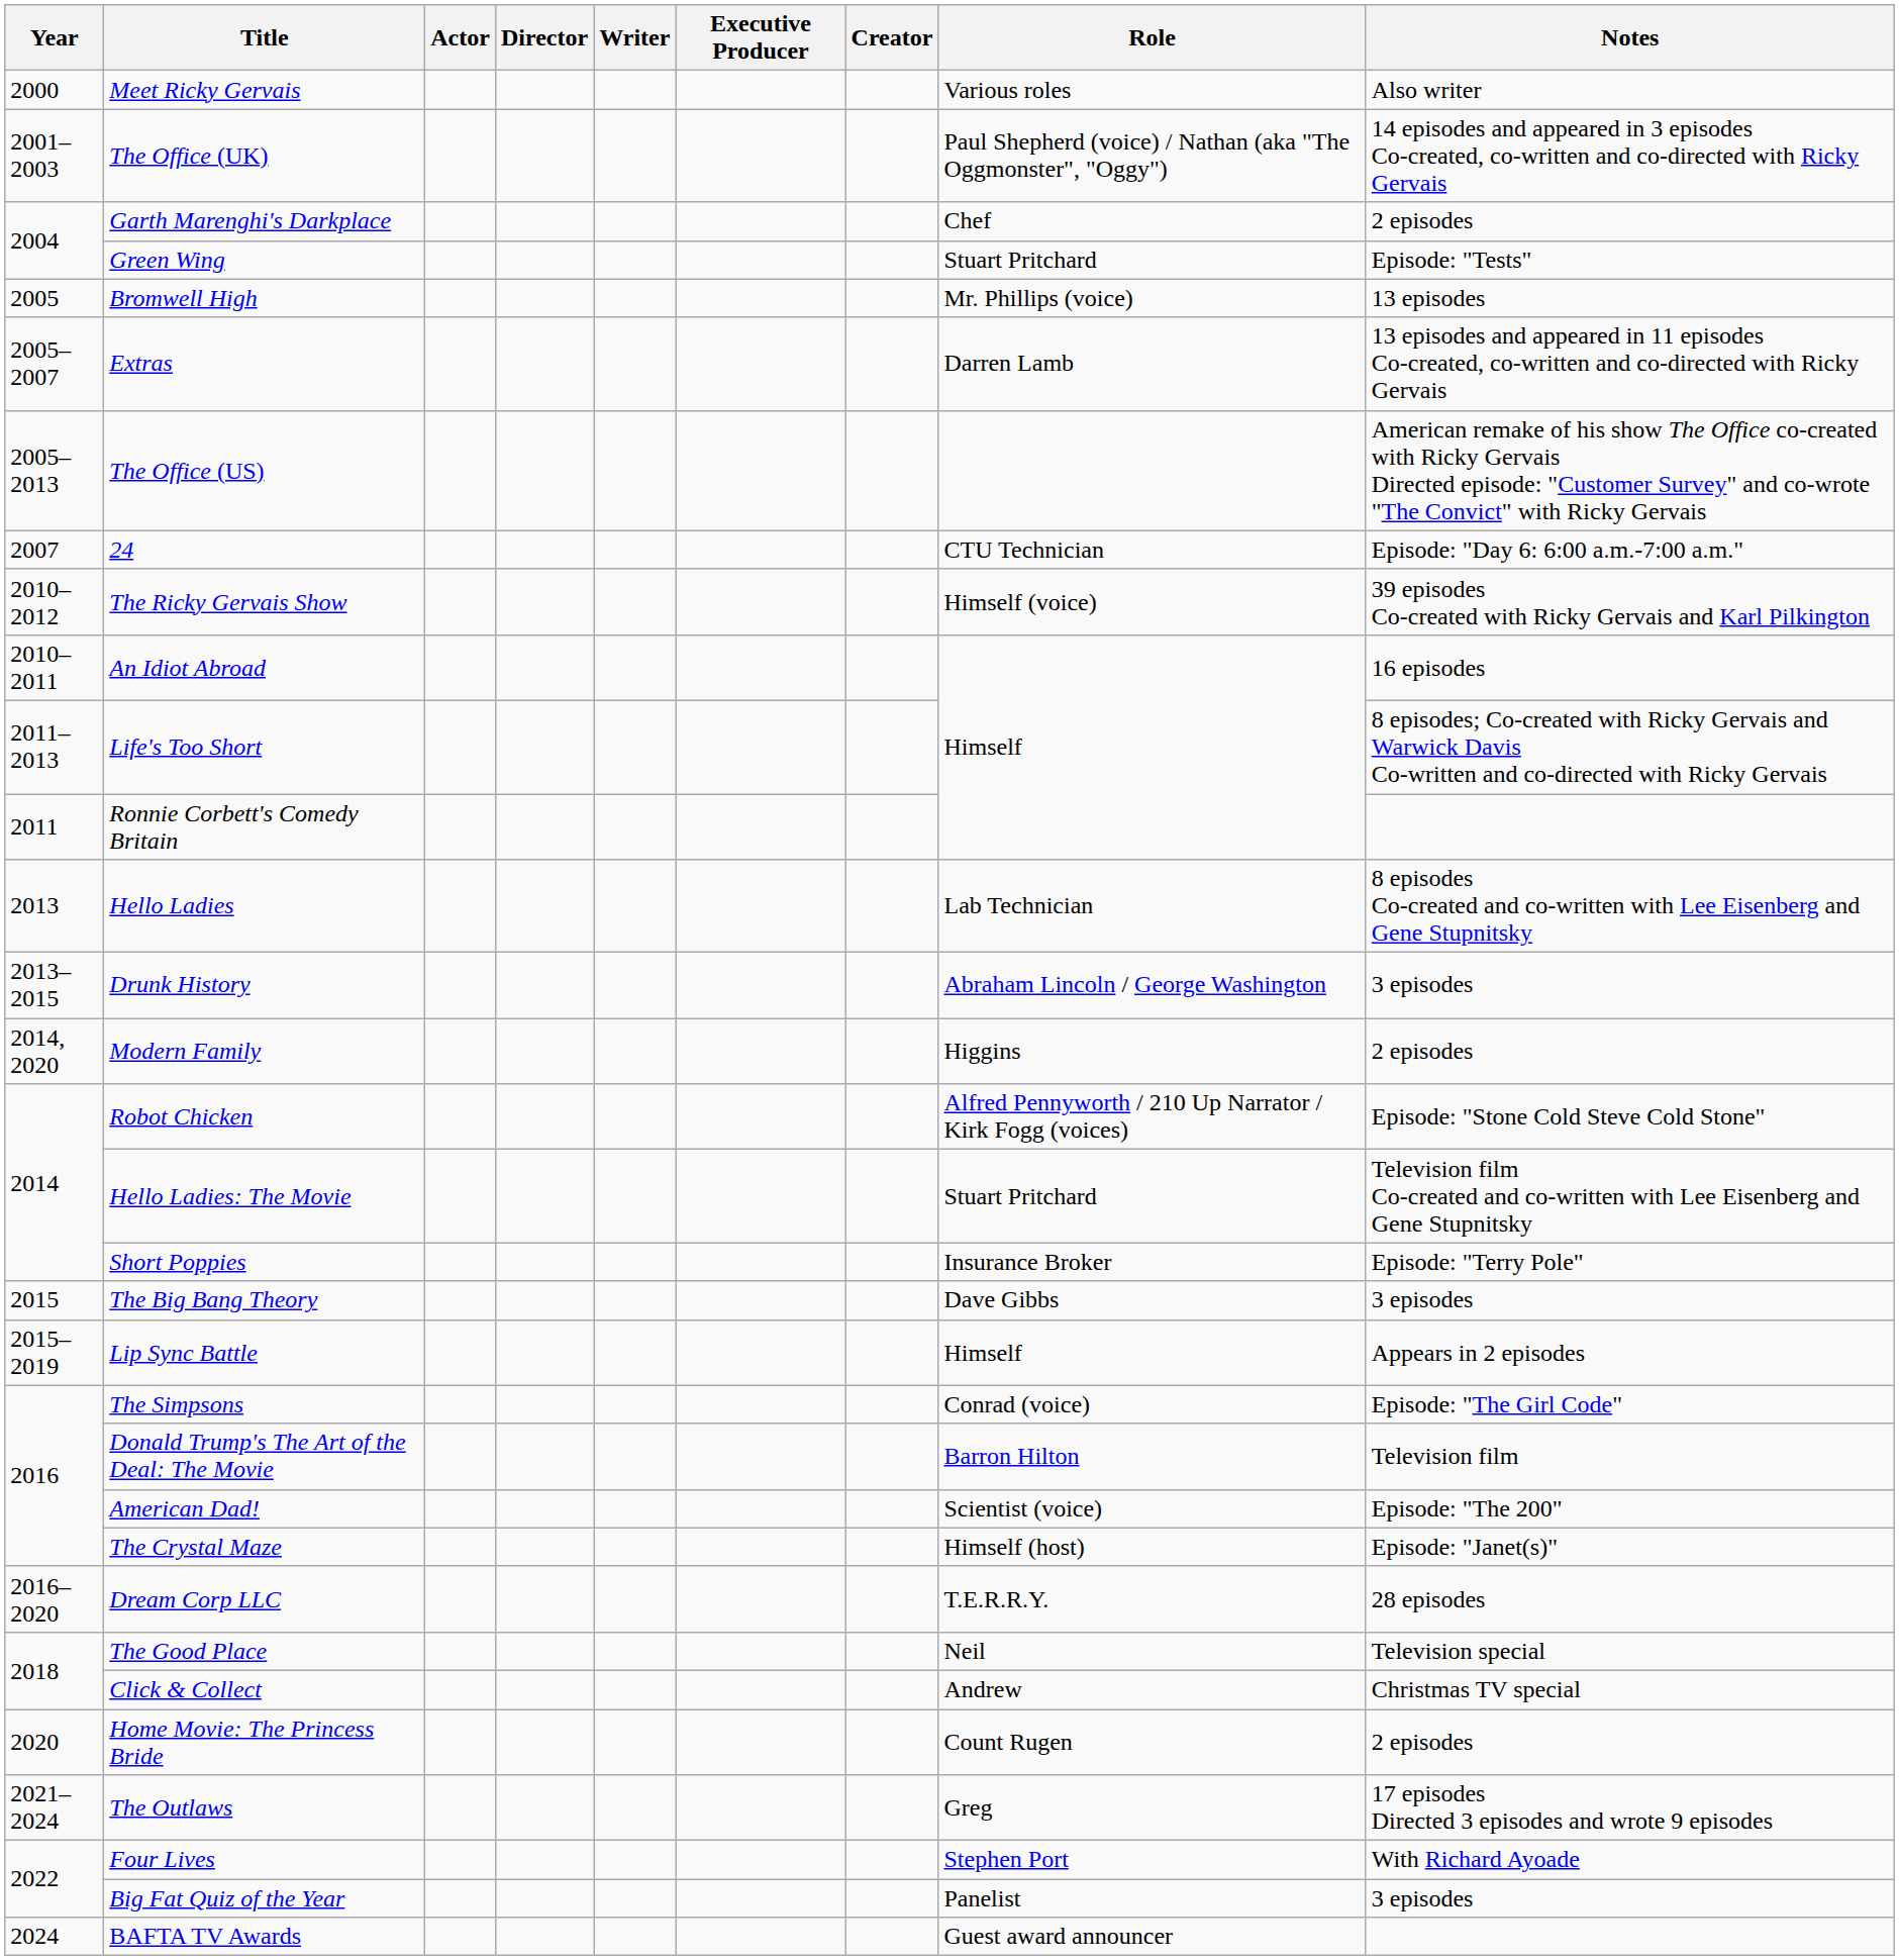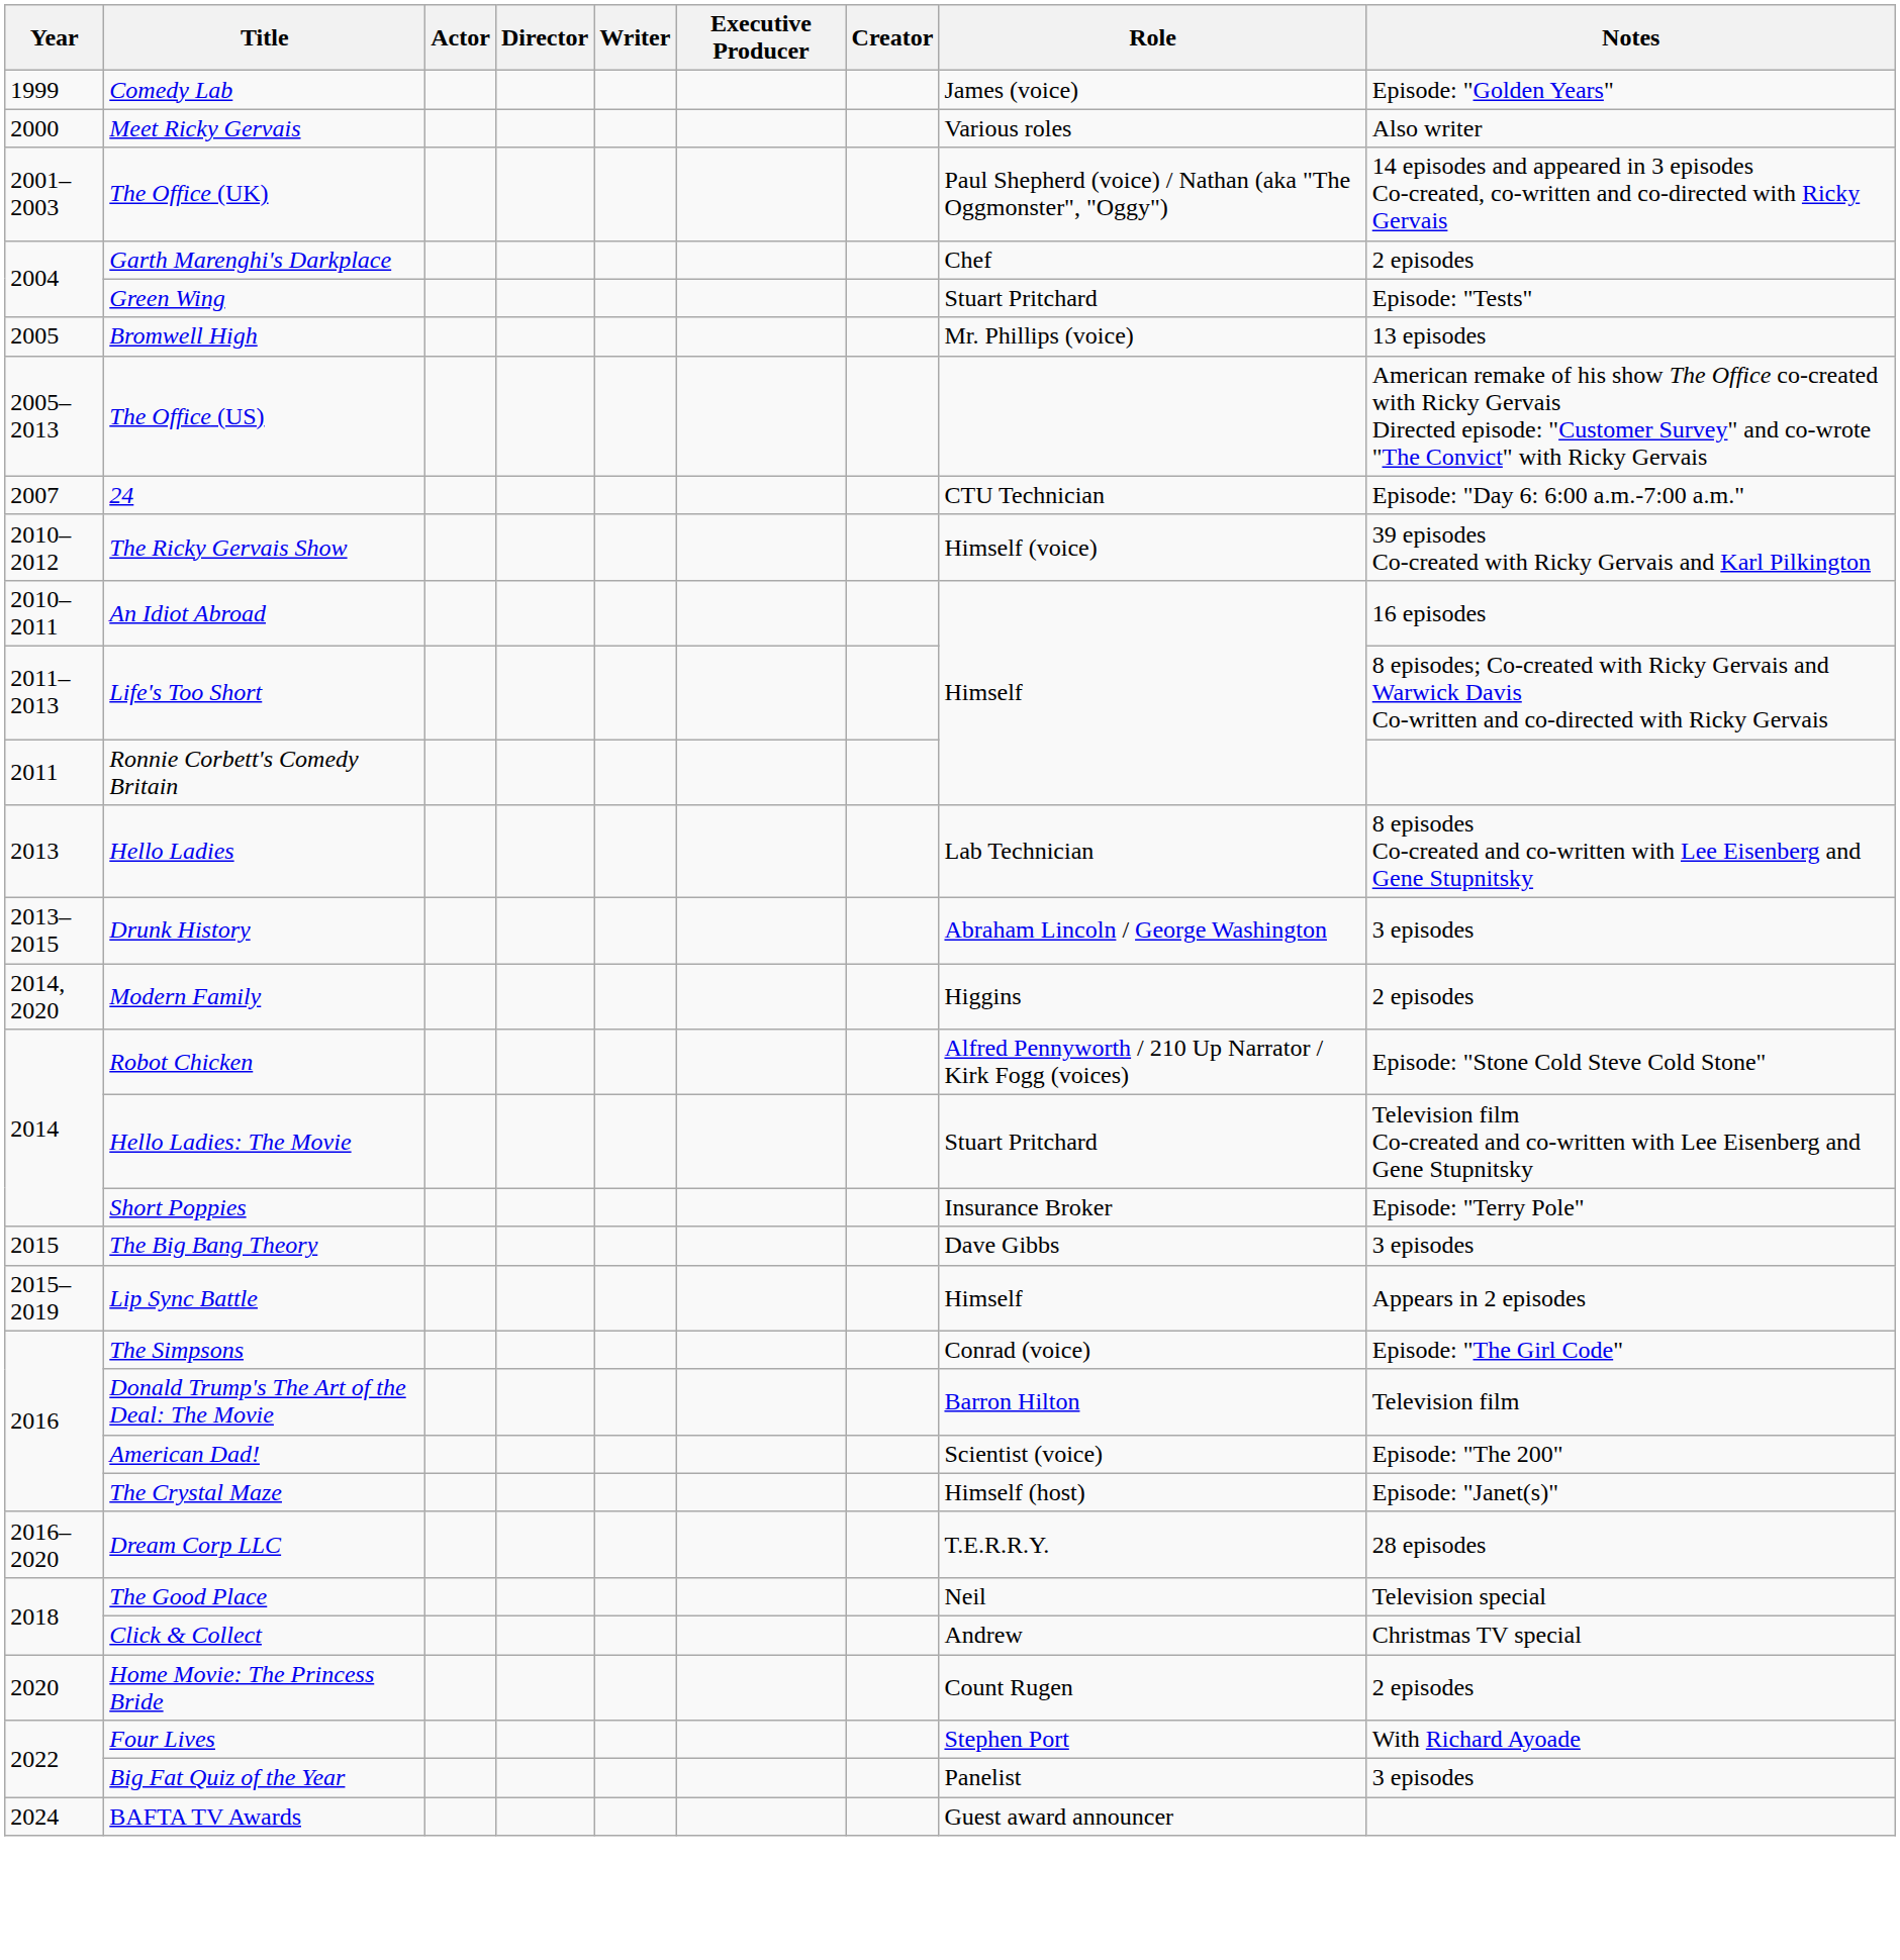+ row: 1999 | Comedy Lab | James (voice) | Episode: "Golden Years"
- row: 2005–2007 | Extras | Darren Lamb | 13 episodes and appeared in 11 episodes Co-created, co-written and co-directed with Ricky Gervais
- row: 2021–2024 | The Outlaws | Greg | 17 episodes Directed 3 episodes and wrote 9 episodes
